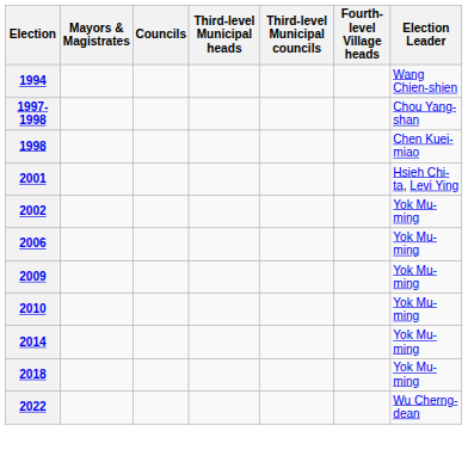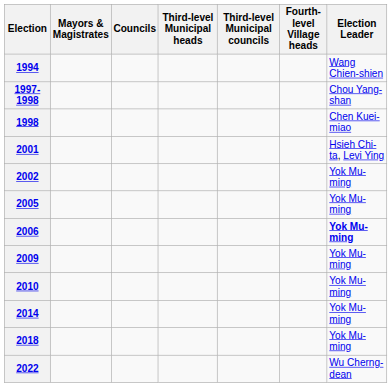+ row: 2005 | Yok Mu-ming
2006 | Election Leader: normal -> bold
